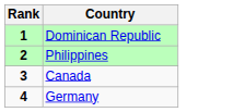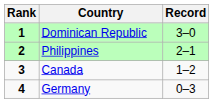+ column: Record | 3–0 | 2–1 | 1–2 | 0–3
